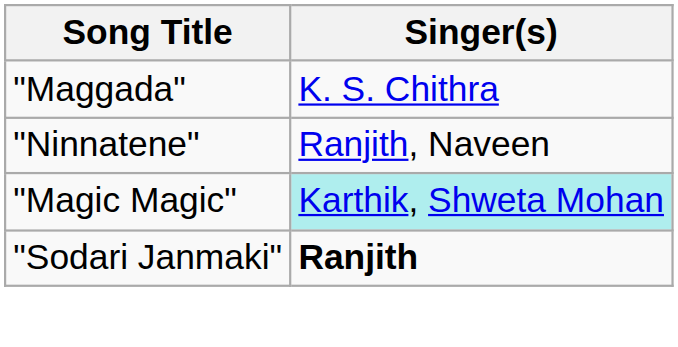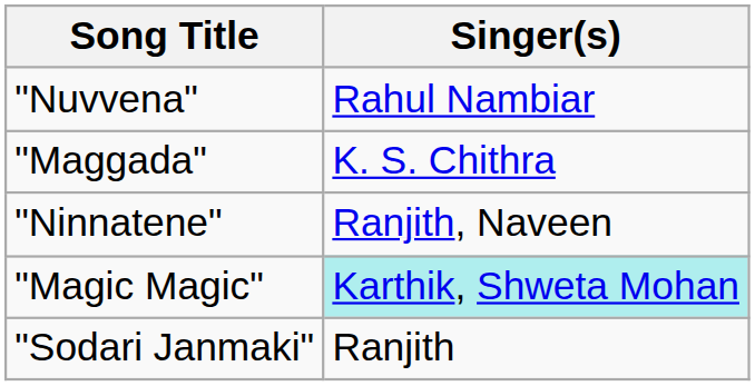+ row: "Nuvvena" | Rahul Nambiar
"Sodari Janmaki" | Singer(s): bold -> normal
